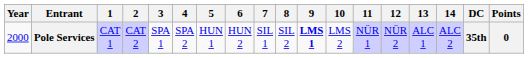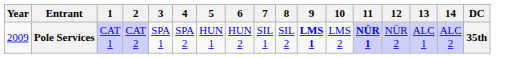- column: Points | 0
Pole Services | Year: 2000 -> 2009
Pole Services | 11: normal -> bold
